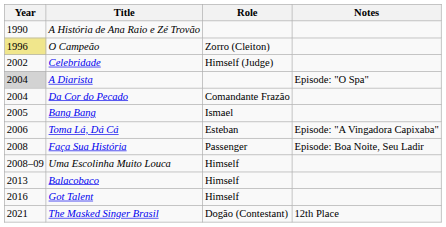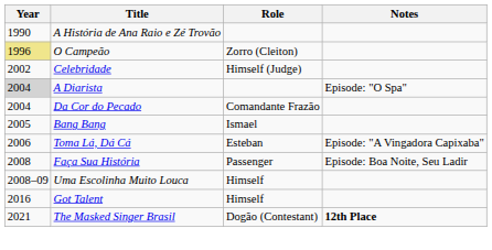- row: 2013 | Balacobaco | Himself
The Masked Singer Brasil | Notes: normal -> bold
